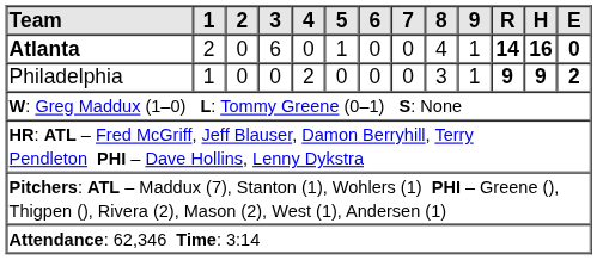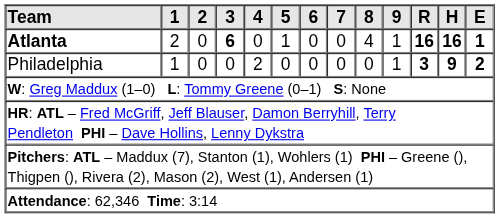Atlanta | 3: normal -> bold
Atlanta | R: 14 -> 16
Atlanta | E: 0 -> 1
Philadelphia | 8: 3 -> 0
Philadelphia | R: 9 -> 3
